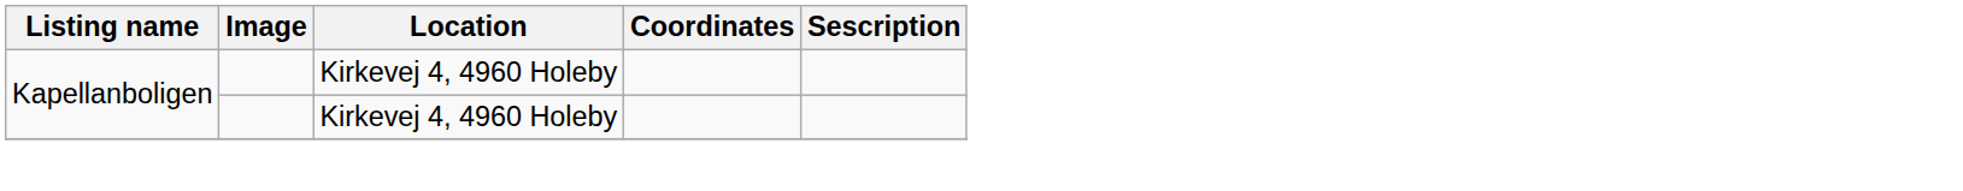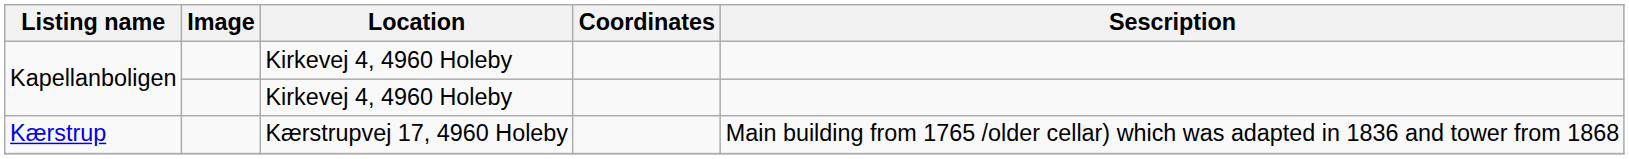+ row: Kærstrup | Kærstrupvej 17, 4960 Holeby | Main building from 1765 /older cellar) which was adapted in 1836 and tower from 1868
